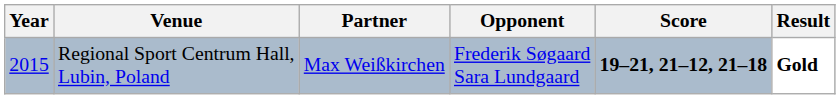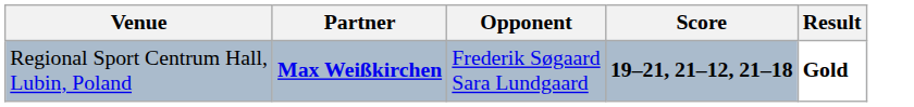- column: Year | 2015
Regional Sport Centrum Hall, Lubin, Poland | Partner: normal -> bold
